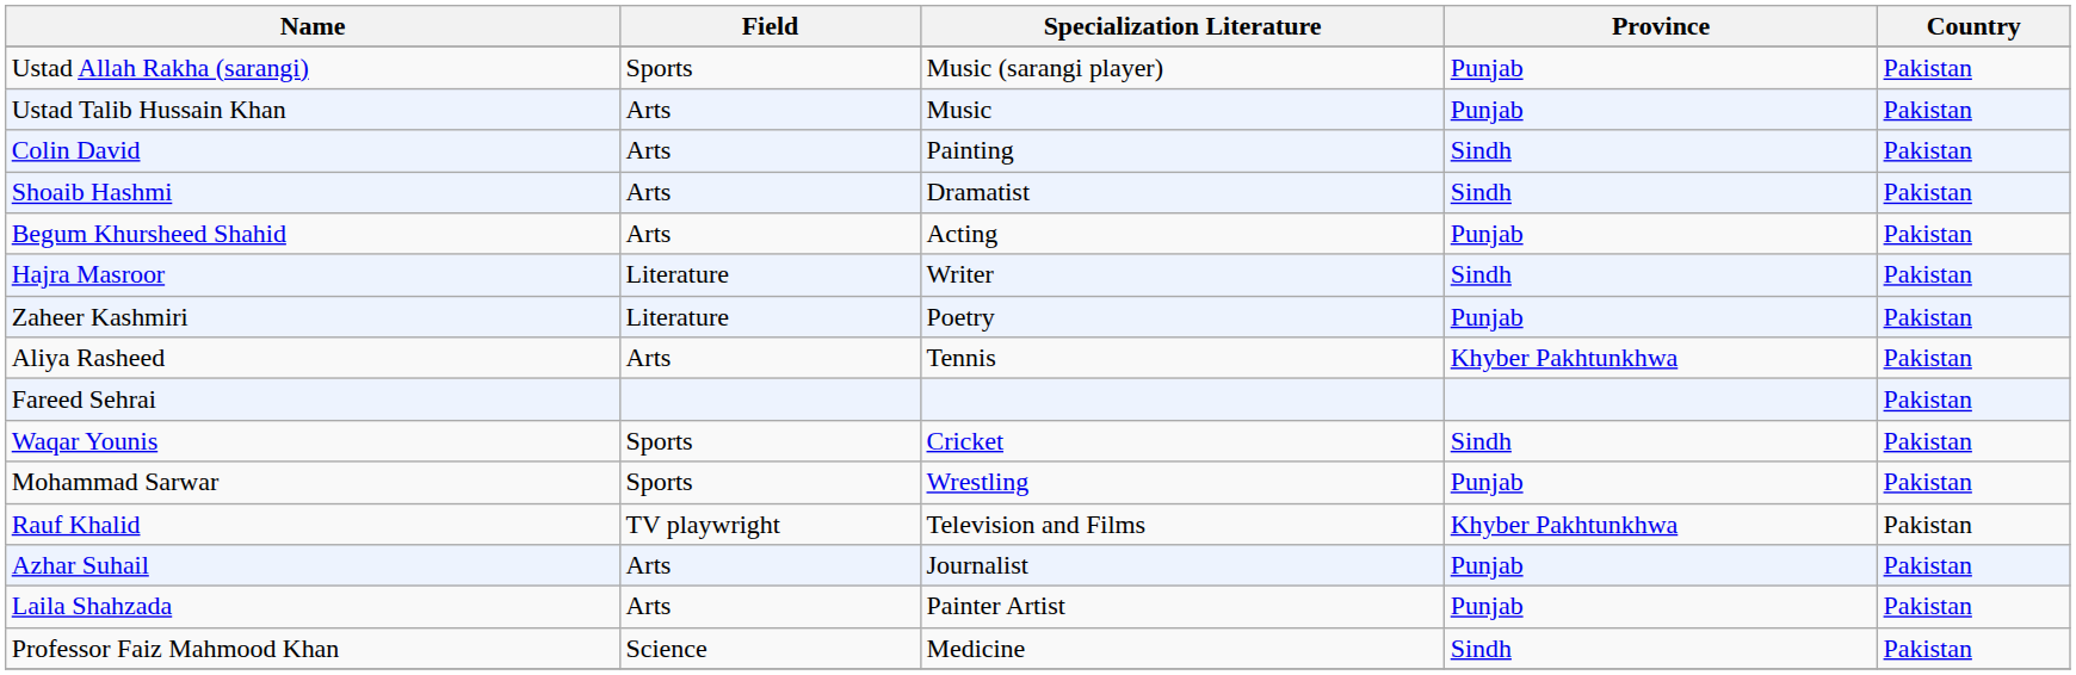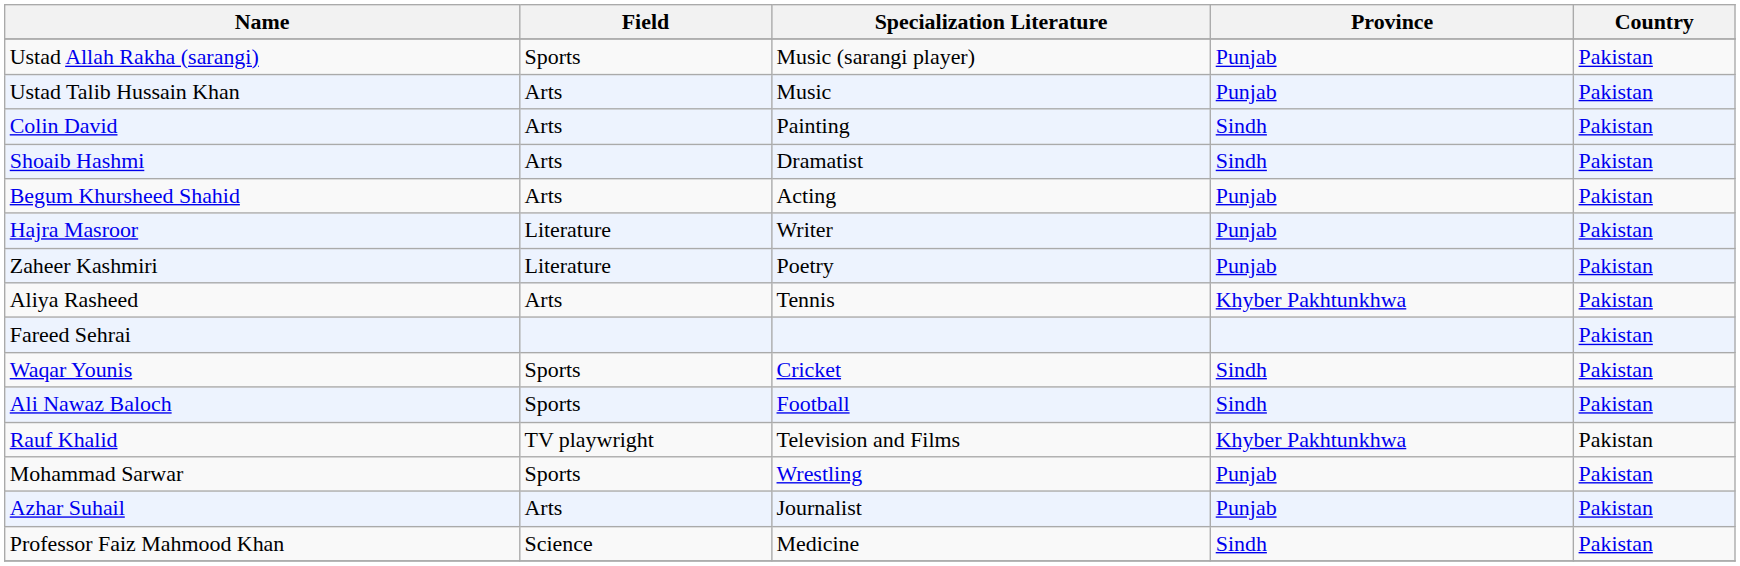Hajra Masroor | Province: Sindh -> Punjab
+ row: Ali Nawaz Baloch | Sports | Football | Sindh | Pakistan
rows swapped: Rauf Khalid <-> Mohammad Sarwar
- row: Laila Shahzada | Arts | Painter Artist | Punjab | Pakistan
